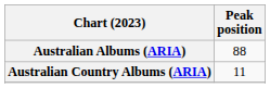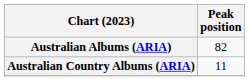Australian Albums (ARIA) | Peak position: 88 -> 82
